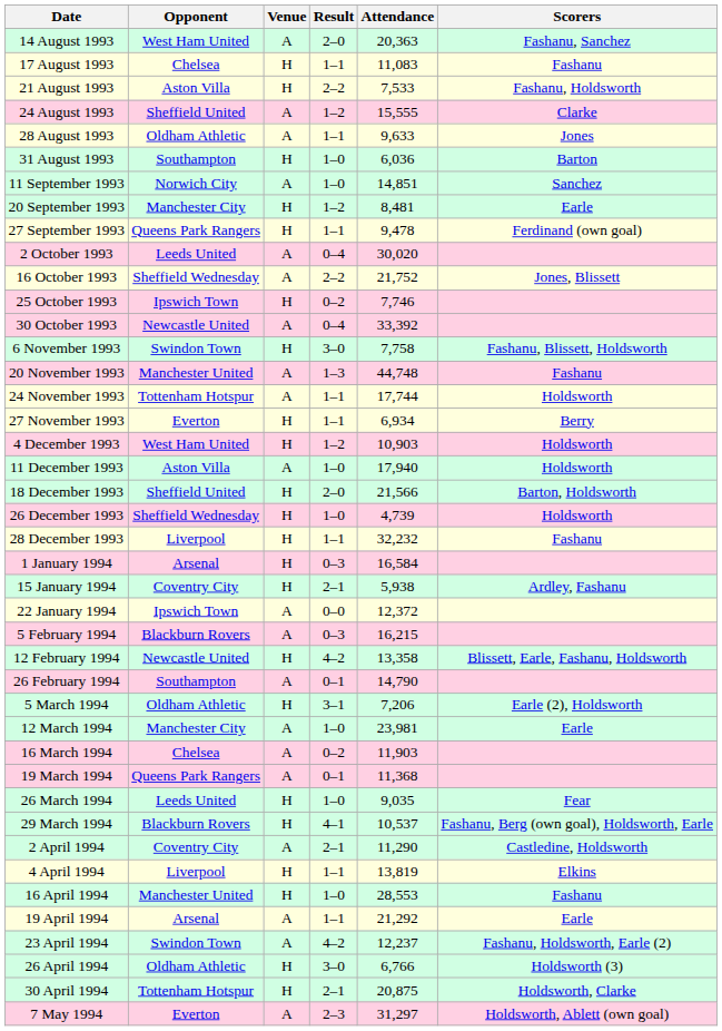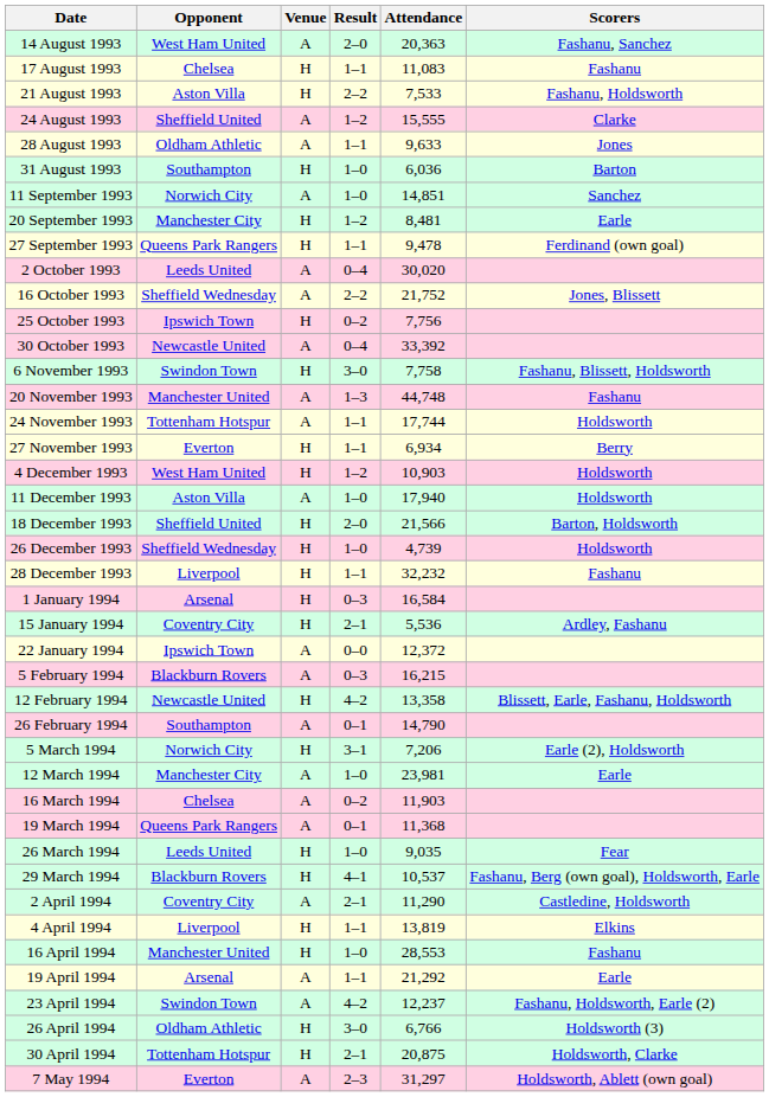25 October 1993 | Attendance: 7,746 -> 7,756
15 January 1994 | Attendance: 5,938 -> 5,536
5 March 1994 | Opponent: Oldham Athletic -> Norwich City
